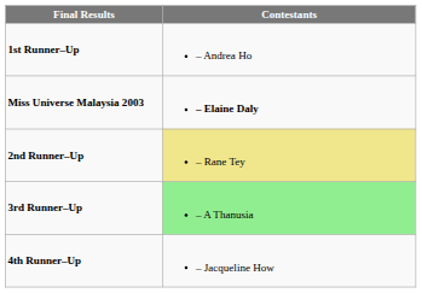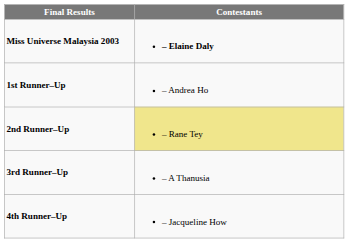rows swapped: Miss Universe Malaysia 2003 <-> 1st Runner–Up
3rd Runner–Up | Contestants: lightgreen background -> no background
